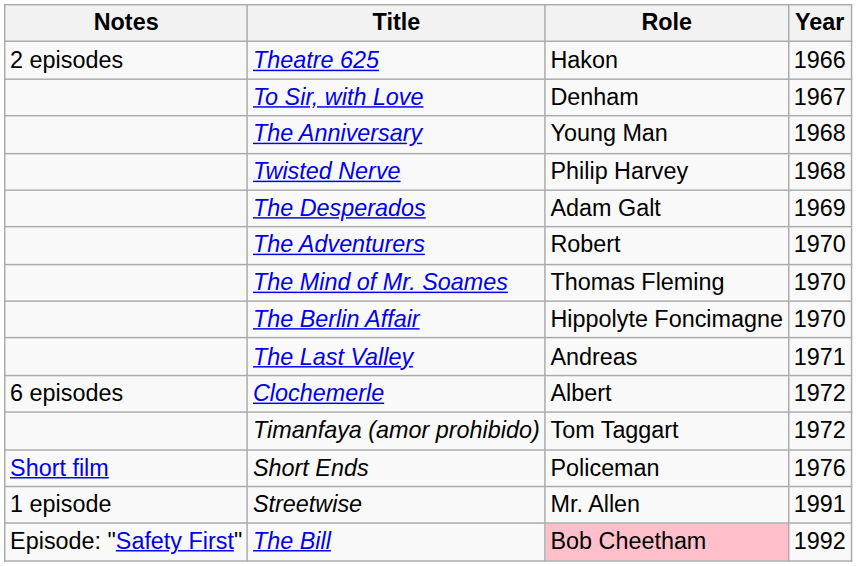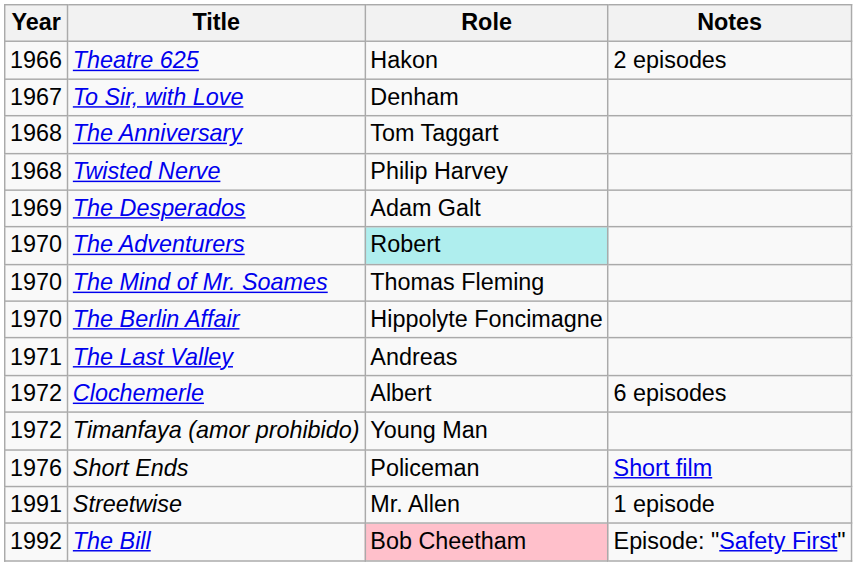columns swapped: Year <-> Notes
The Anniversary | Role: Young Man -> Tom Taggart
The Adventurers | Role: no background -> paleturquoise background
Timanfaya (amor prohibido) | Role: Tom Taggart -> Young Man
